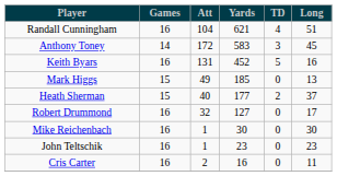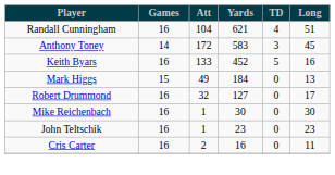Keith Byars | Att: 131 -> 133
Mark Higgs | Yards: 185 -> 184
- row: Heath Sherman | 15 | 40 | 177 | 2 | 37
